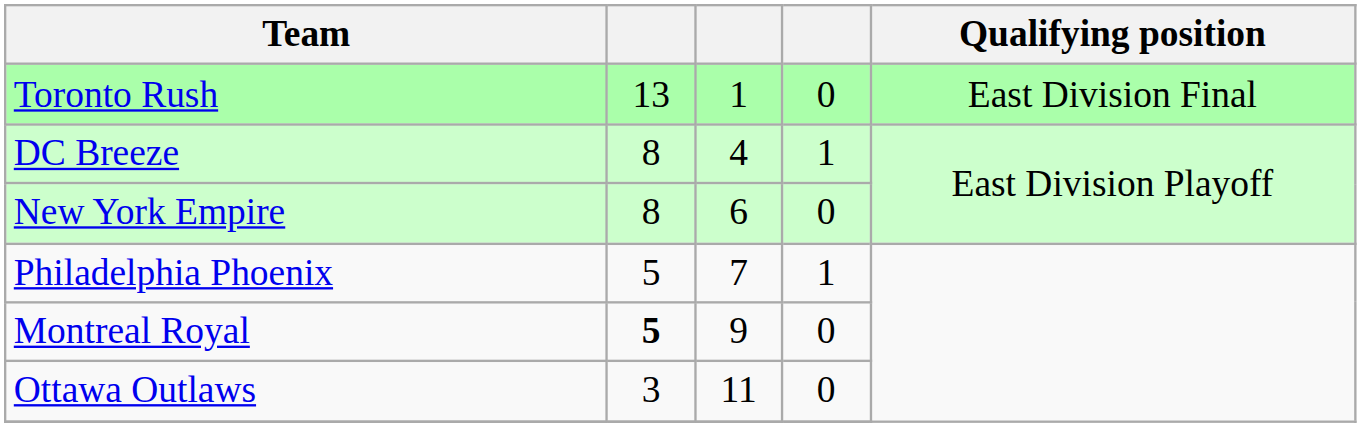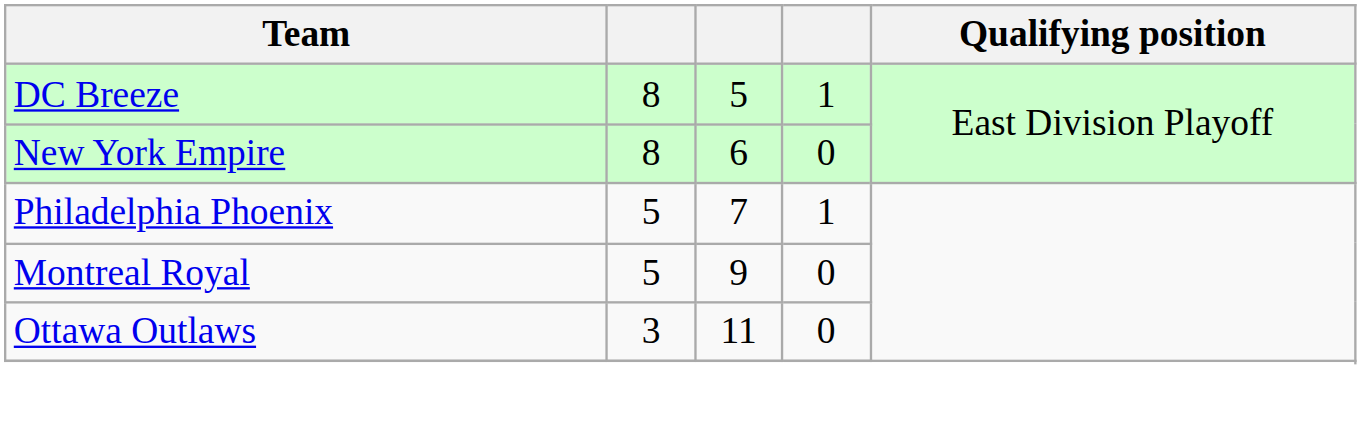- row: Toronto Rush | 13 | 1 | 0 | East Division Final
DC Breeze | column 3: 4 -> 5
Montreal Royal | column 2: bold -> normal
